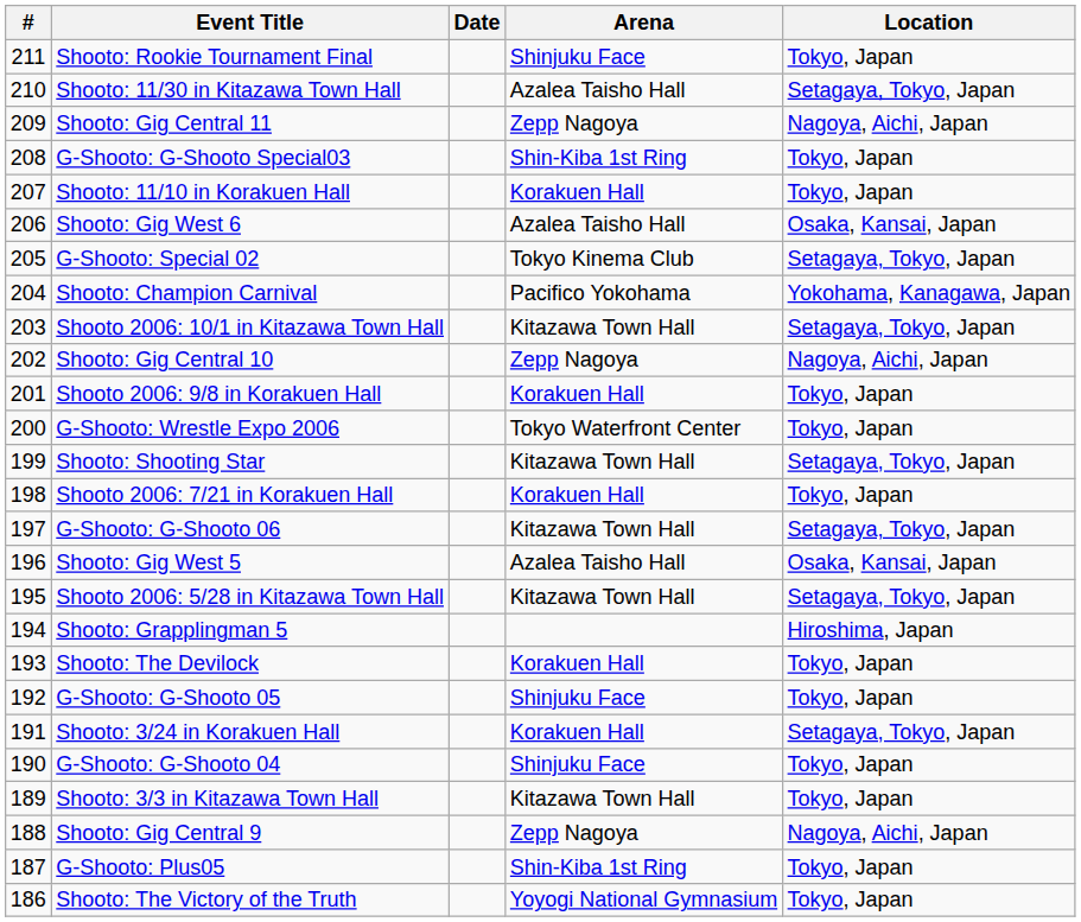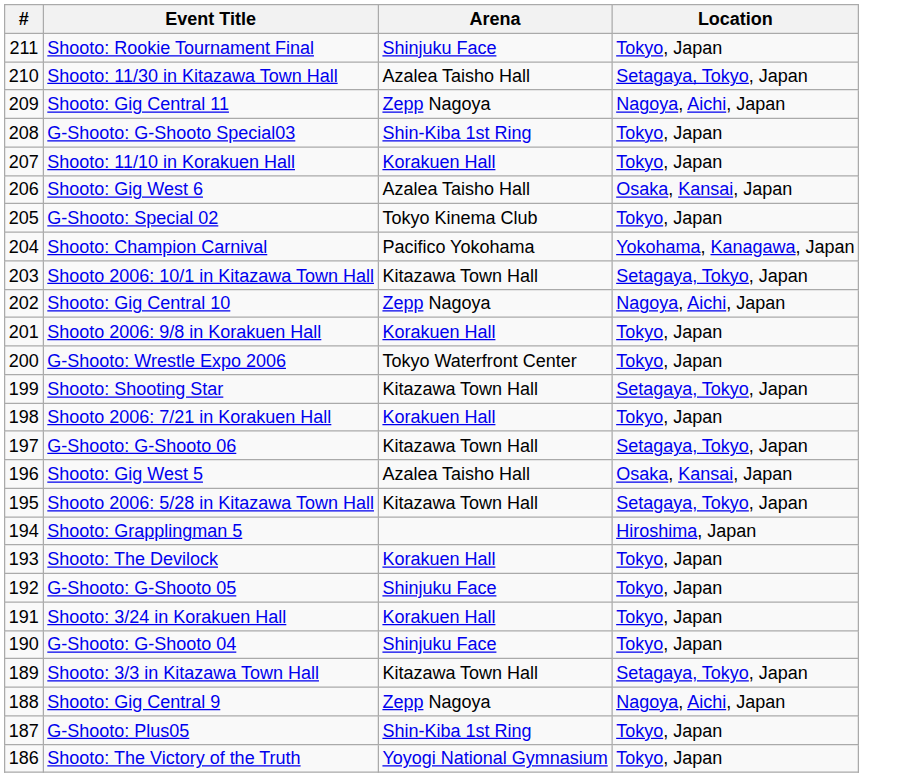- column: Date
G-Shooto: Special 02 | Location: Setagaya, Tokyo, Japan -> Tokyo, Japan
Shooto: 3/24 in Korakuen Hall | Location: Setagaya, Tokyo, Japan -> Tokyo, Japan
Shooto: 3/3 in Kitazawa Town Hall | Location: Tokyo, Japan -> Setagaya, Tokyo, Japan
